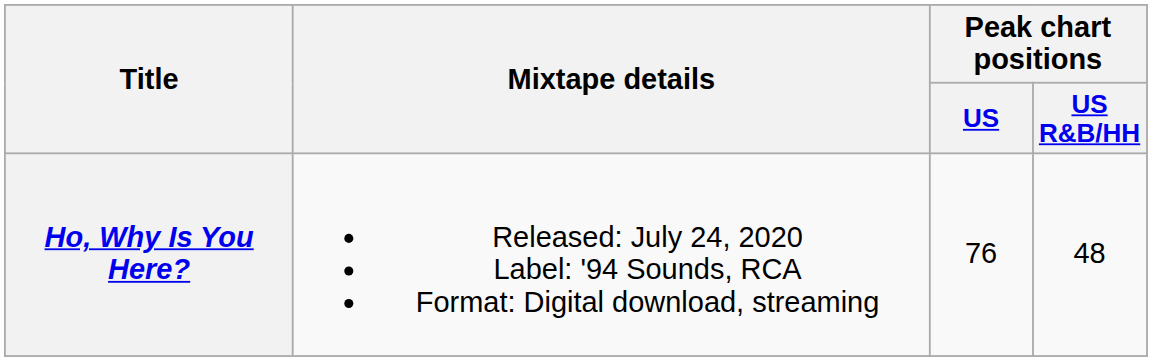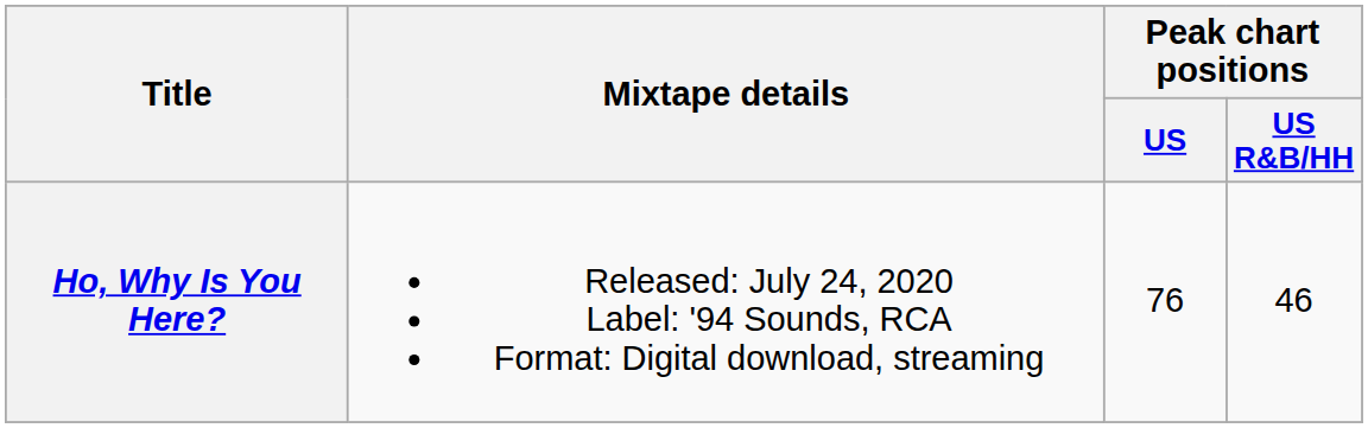Ho, Why Is You Here? | Peak chart positions / US R&B/HH: 48 -> 46
